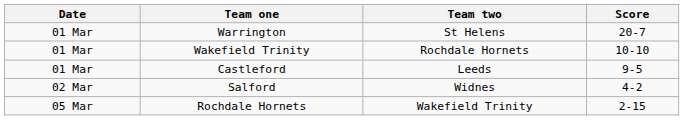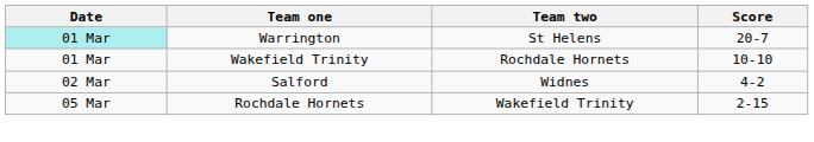Warrington | Date: no background -> paleturquoise background
- row: 01 Mar | Castleford | Leeds | 9-5
